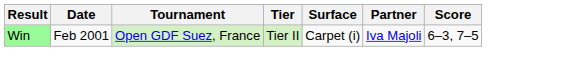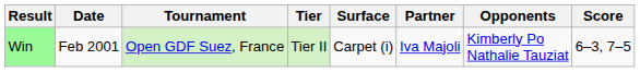+ column: Opponents | Kimberly Po Nathalie Tauziat
